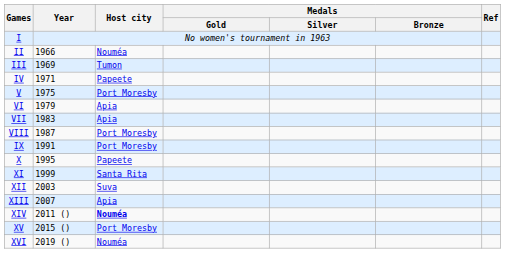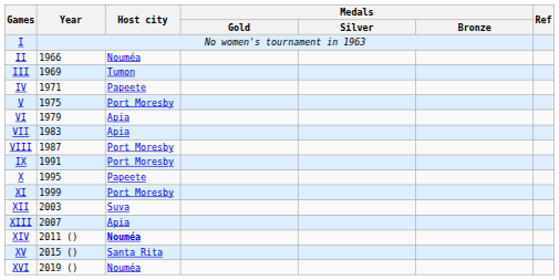XI | Host city: Santa Rita -> Port Moresby
XV | Host city: Port Moresby -> Santa Rita
